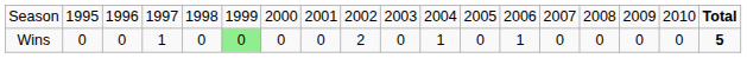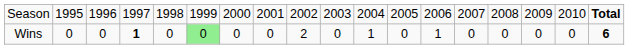Wins | column 4: normal -> bold
Wins | column 18: 5 -> 6
